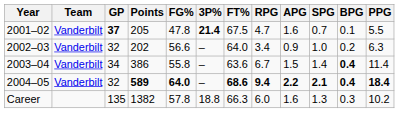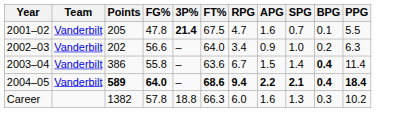- column: GP | 37 | 32 | 34 | 32 | 135
